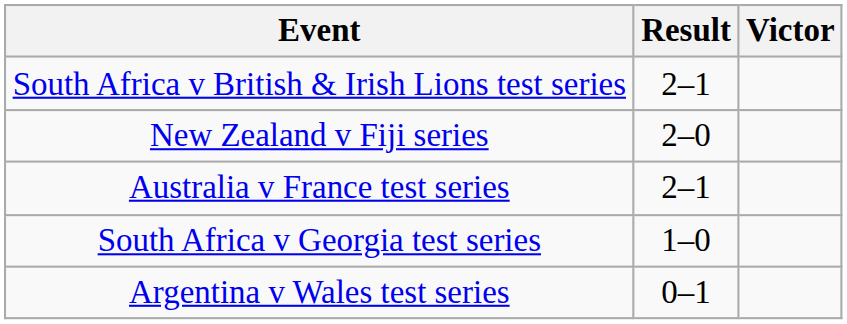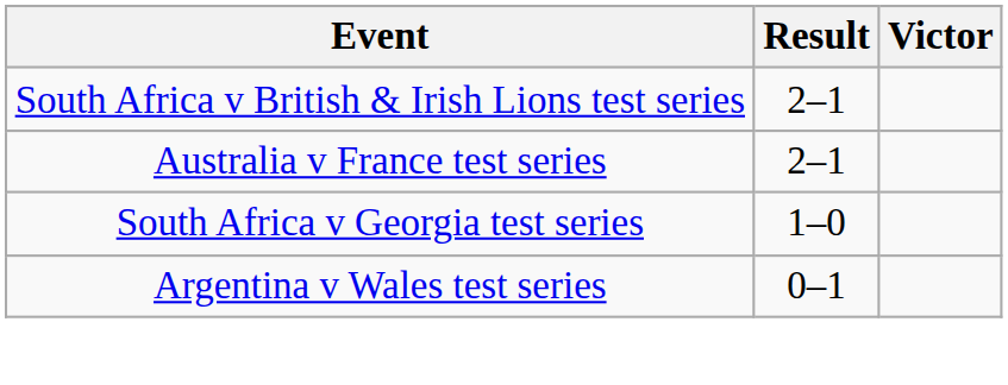- row: New Zealand v Fiji series | 2–0
